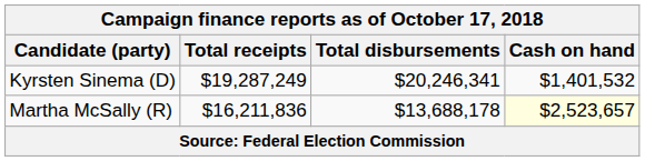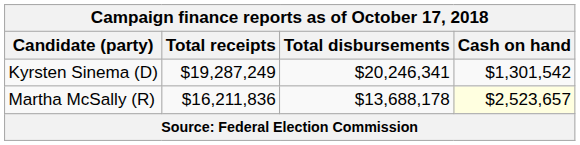Kyrsten Sinema (D) | Cash on hand: $1,401,532 -> $1,301,542
